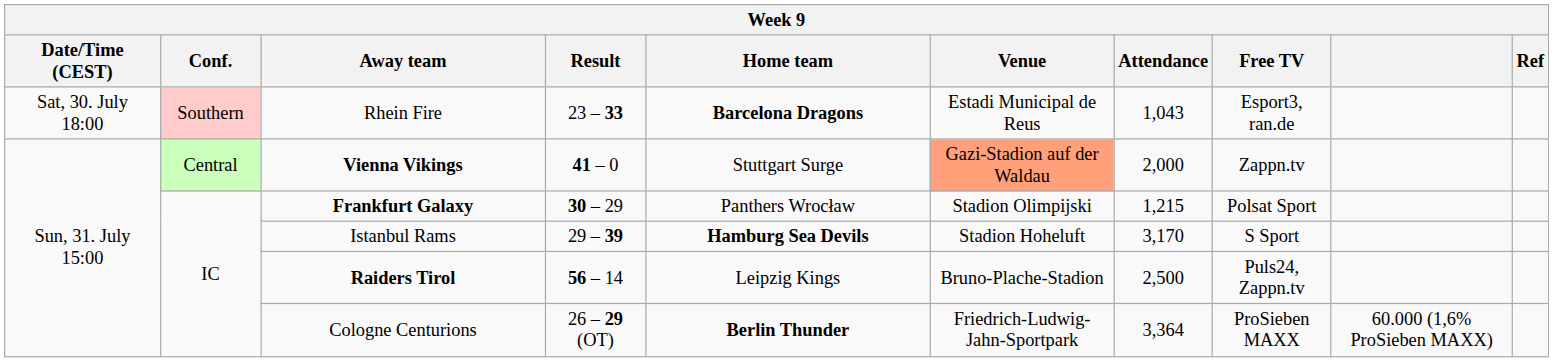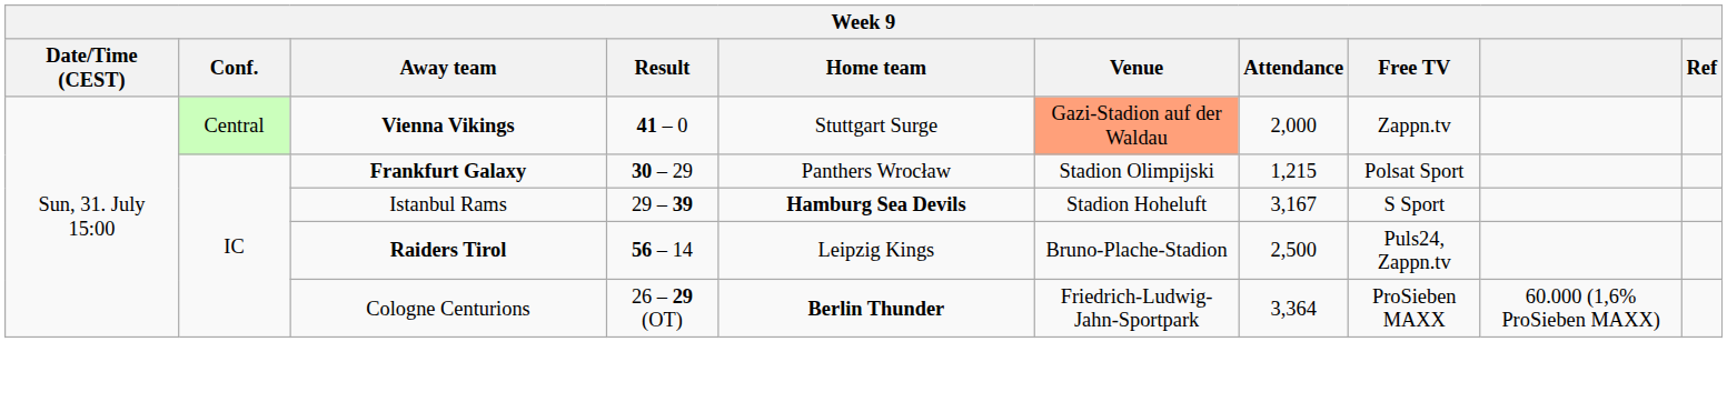- row: Sat, 30. July 18:00 | Southern | Rhein Fire | 23 – 33 | Barcelona Dragons | Estadi Municipal de Reus | 1,043 | Esport3, ran.de
Istanbul Rams | Attendance: 3,170 -> 3,167
